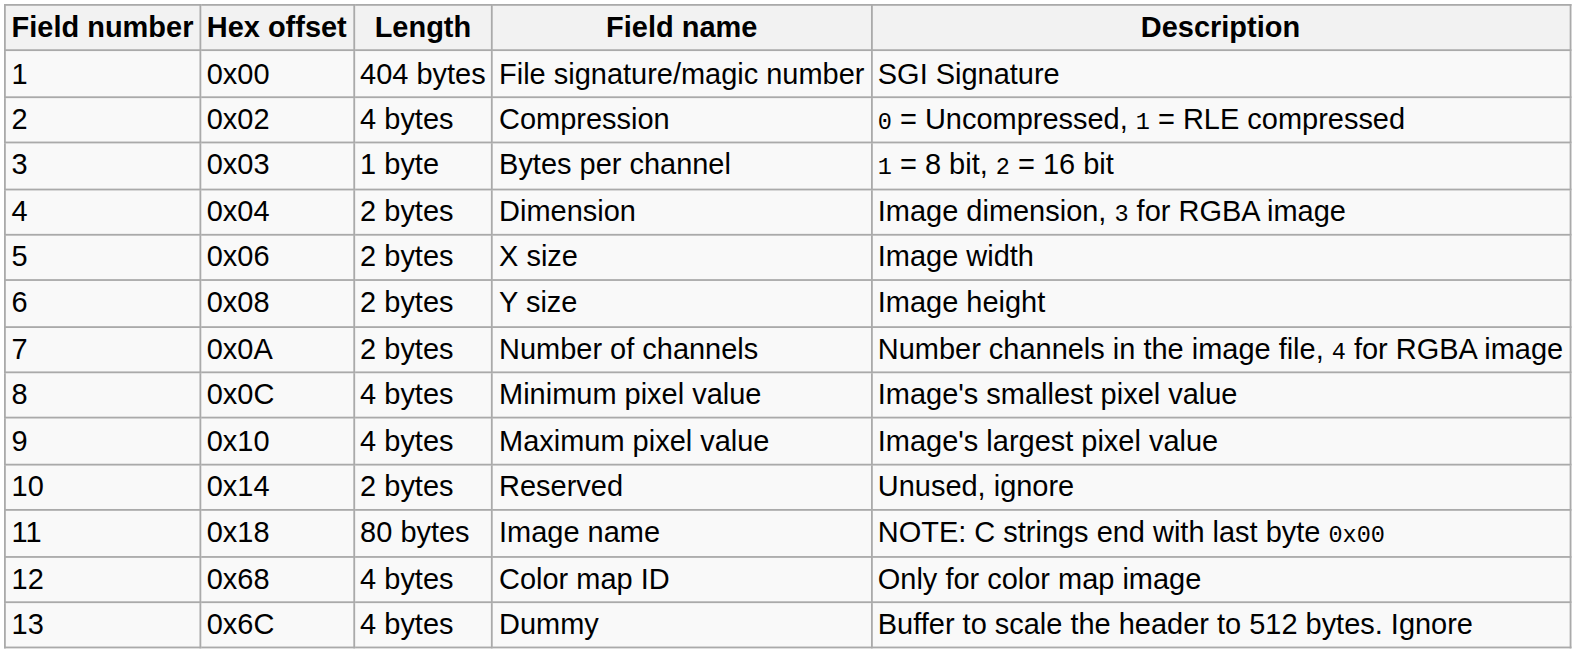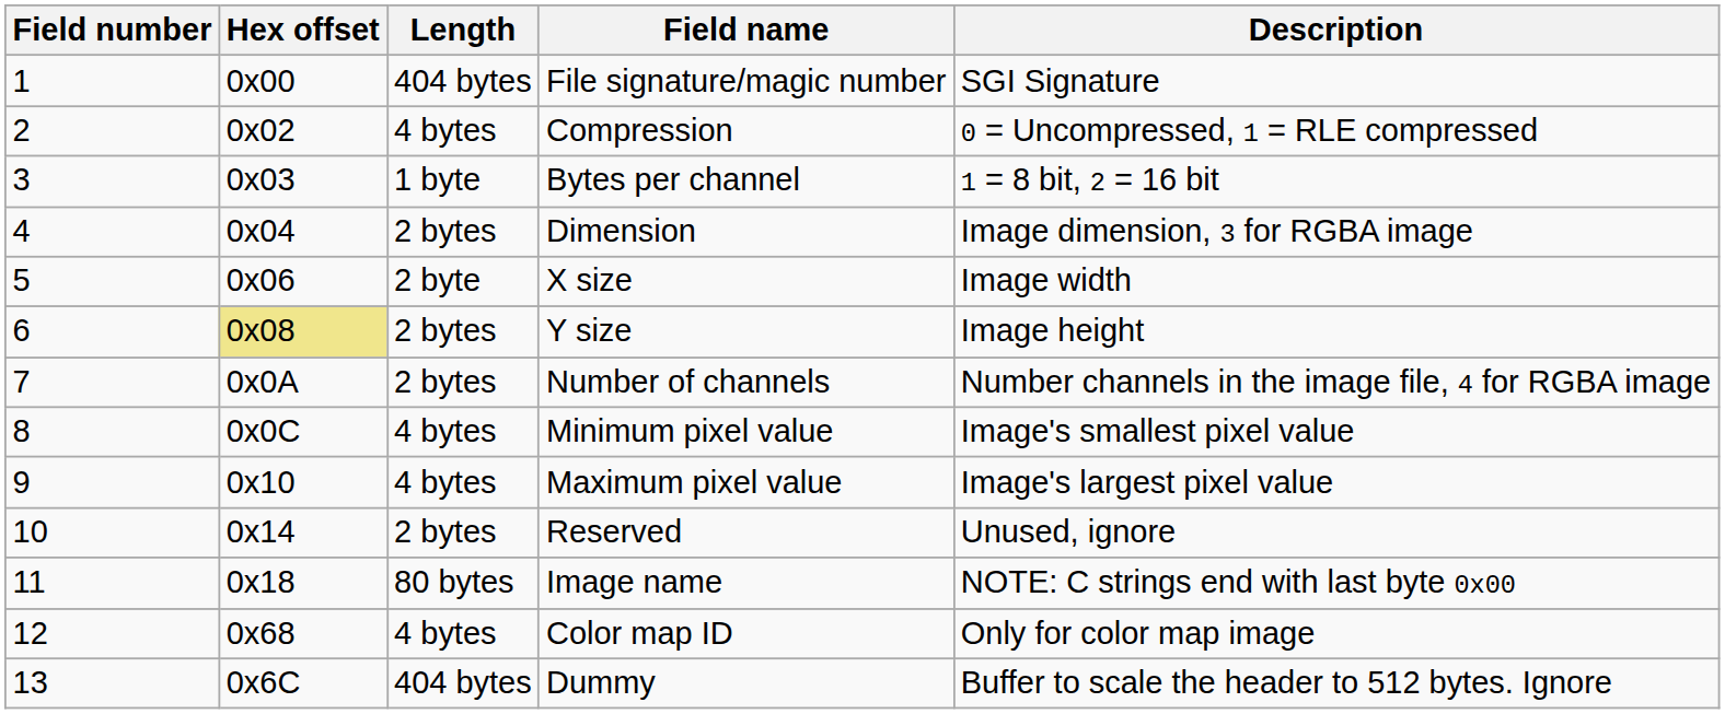X size | Length: 2 bytes -> 2 byte
Y size | Hex offset: no background -> khaki background
Dummy | Length: 4 bytes -> 404 bytes
